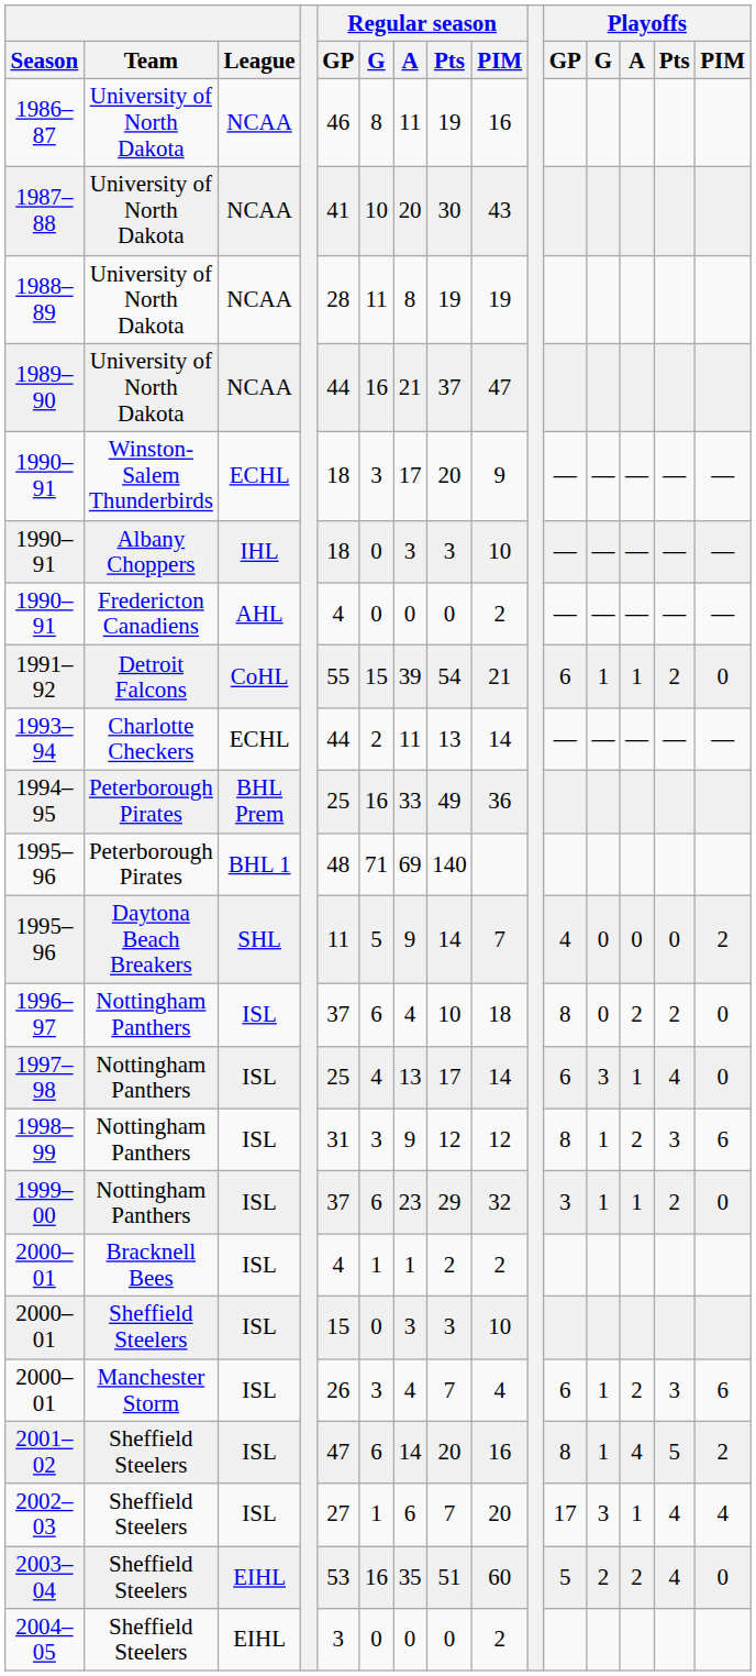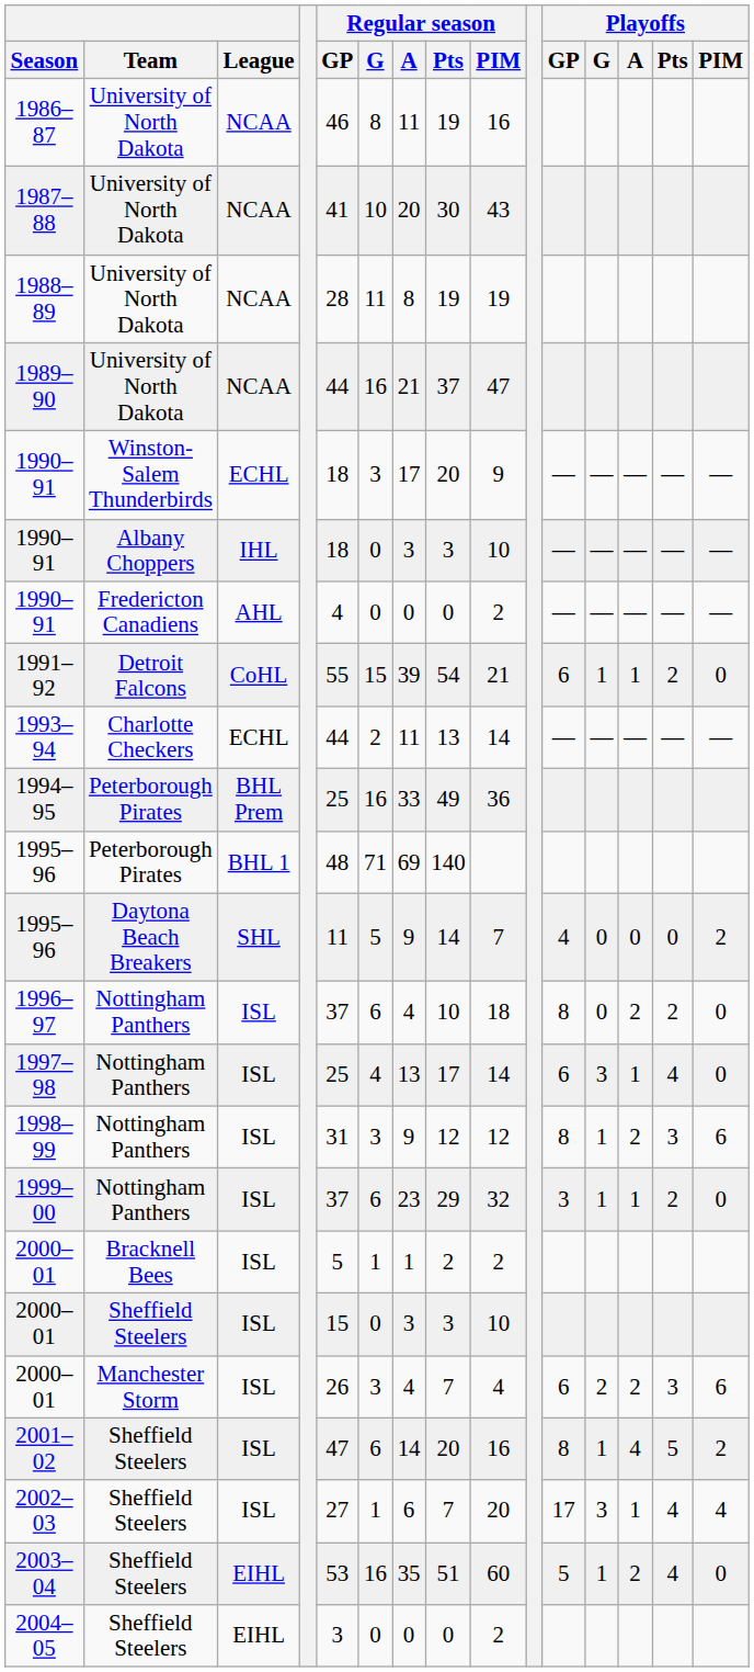2000–01 / Bracknell Bees | Regular season / GP: 4 -> 5
2000–01 / Manchester Storm | Playoffs / G: 1 -> 2
2003–04 | Playoffs / G: 2 -> 1
